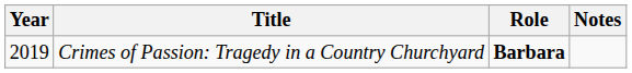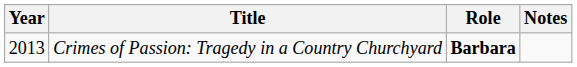Crimes of Passion: Tragedy in a Country Churchyard | Year: 2019 -> 2013
